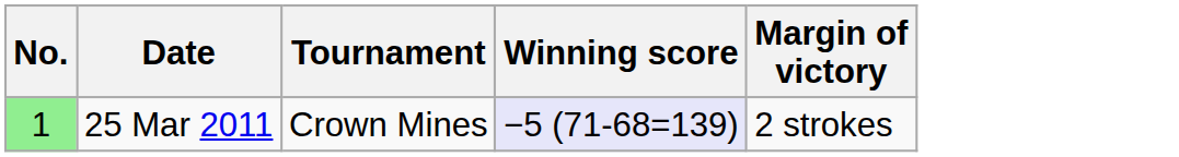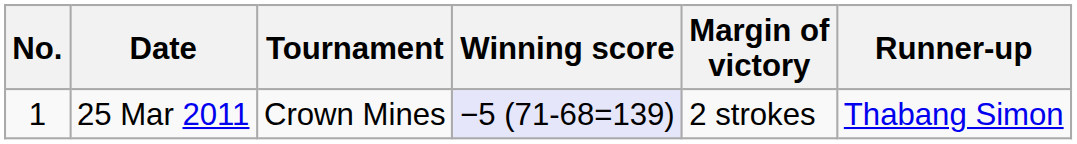+ column: Runner-up | Thabang Simon
25 Mar 2011 | No.: lightgreen background -> no background
